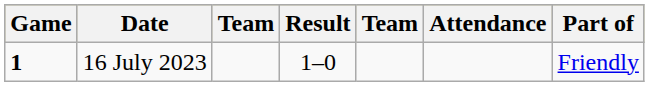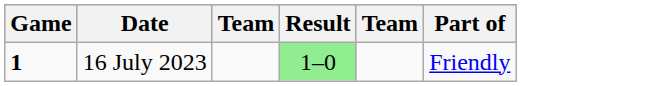- column: Attendance
16 July 2023 | Result: no background -> lightgreen background
